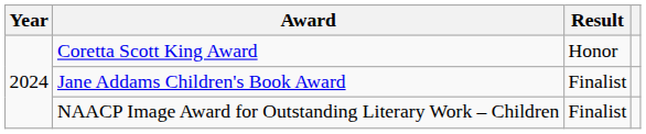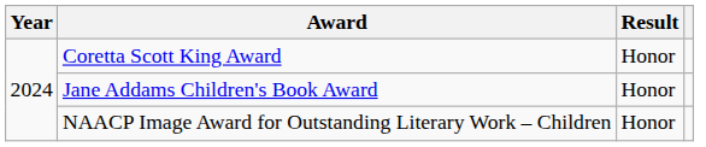Jane Addams Children's Book Award | Result: Finalist -> Honor
NAACP Image Award for Outstanding Literary Work – Children | Result: Finalist -> Honor
